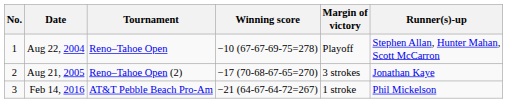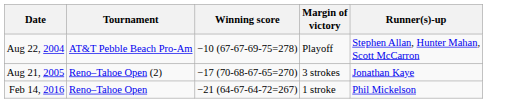- column: No. | 1 | 2 | 3
Aug 22, 2004 | Tournament: Reno–Tahoe Open -> AT&T Pebble Beach Pro-Am
Feb 14, 2016 | Tournament: AT&T Pebble Beach Pro-Am -> Reno–Tahoe Open
